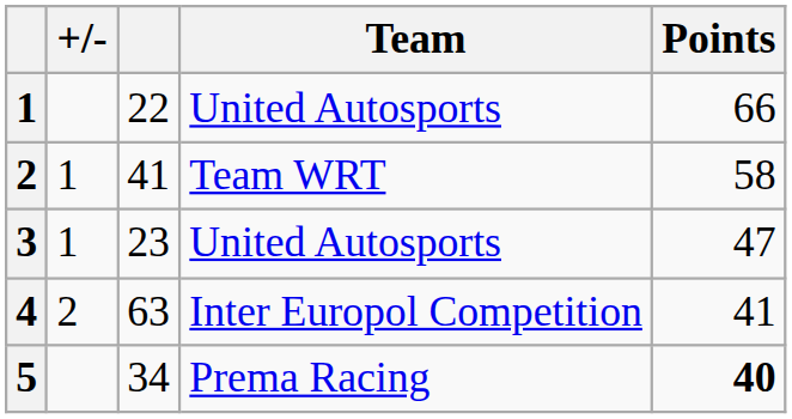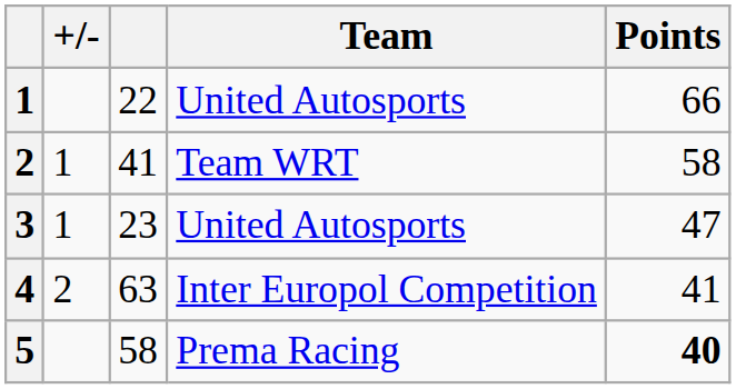5 | column 3: 34 -> 58
